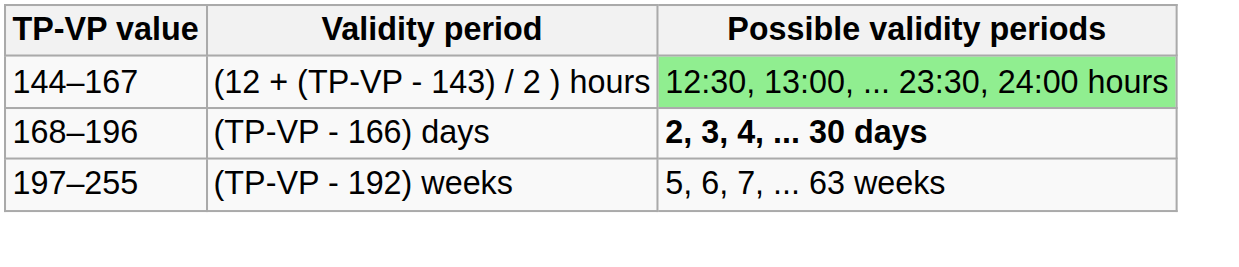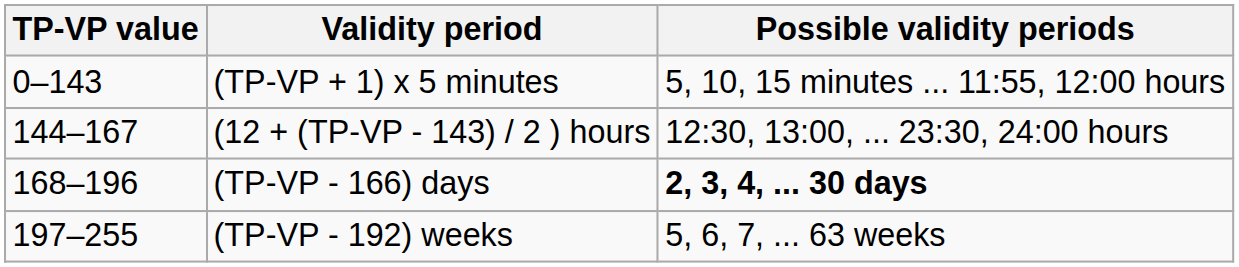+ row: 0–143 | (TP-VP + 1) x 5 minutes | 5, 10, 15 minutes ... 11:55, 12:00 hours
(12 + (TP-VP - 143) / 2 ) hours | Possible validity periods: lightgreen background -> no background
